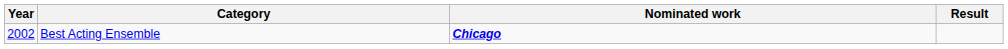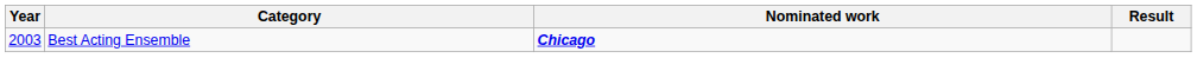Best Acting Ensemble | Year: 2002 -> 2003
